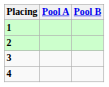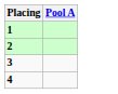- column: Pool B
